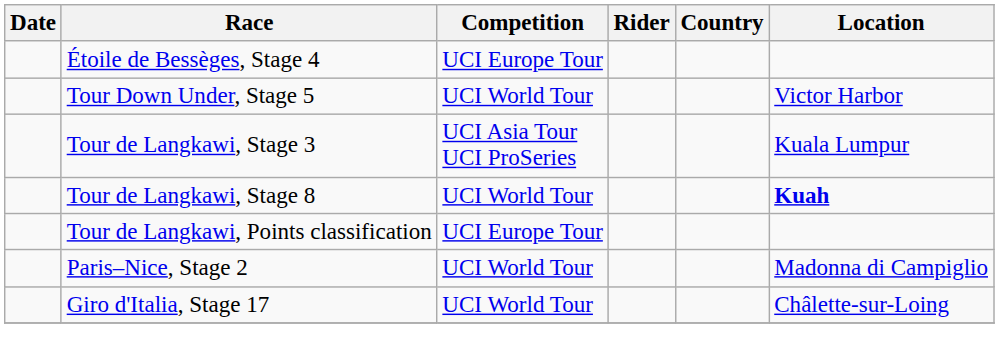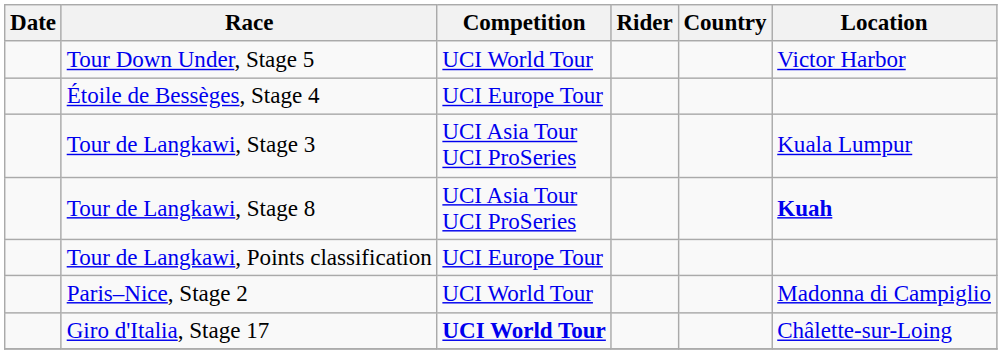rows swapped: Tour Down Under, Stage 5 <-> Étoile de Bessèges, Stage 4
Tour de Langkawi, Stage 8 | Competition: UCI World Tour -> UCI Asia Tour UCI ProSeries
Giro d'Italia, Stage 17 | Competition: normal -> bold
